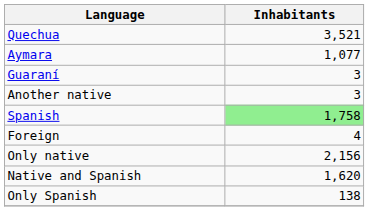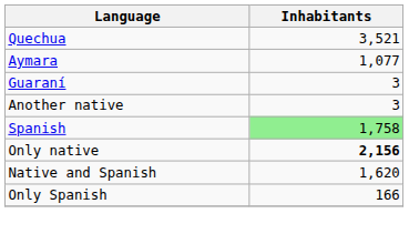- row: Foreign | 4
Only native | Inhabitants: normal -> bold
Only Spanish | Inhabitants: 138 -> 166
